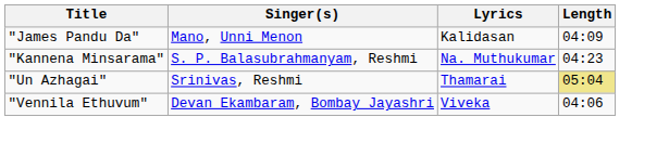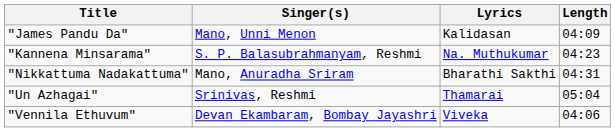+ row: "Nikkattuma Nadakattuma" | Mano, Anuradha Sriram | Bharathi Sakthi | 04:31
"Un Azhagai" | Length: khaki background -> no background
